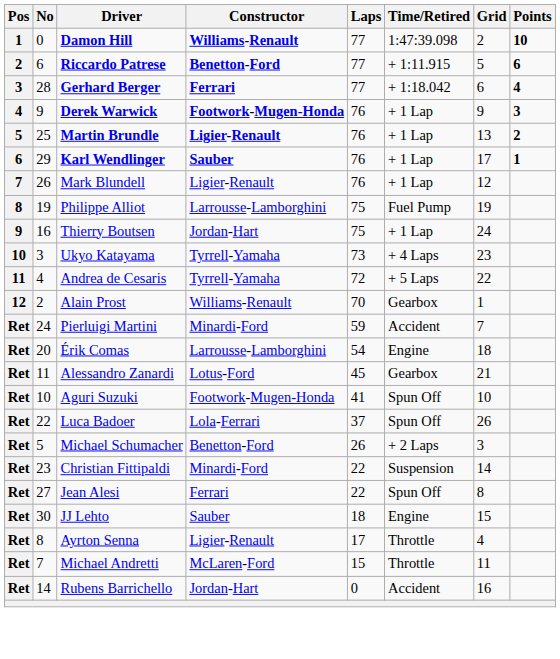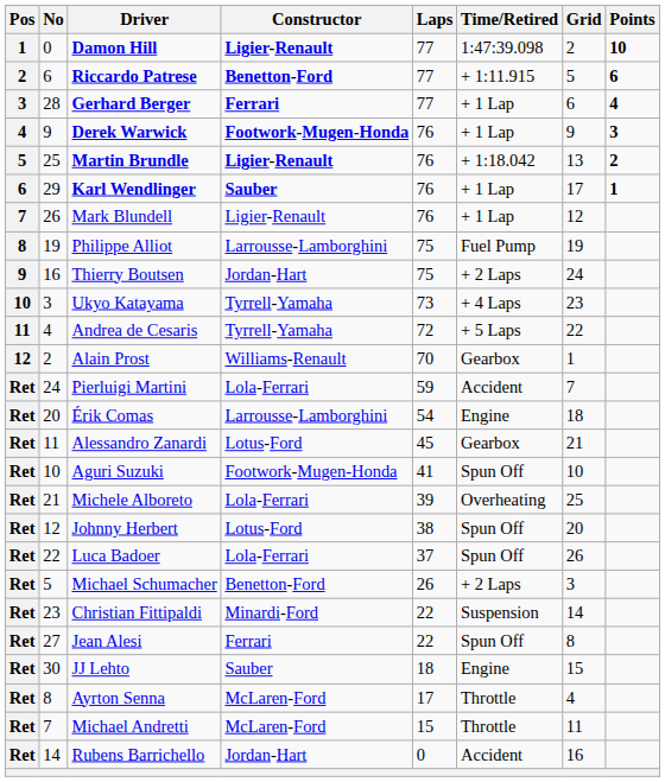Damon Hill | Constructor: Williams-Renault -> Ligier-Renault
Gerhard Berger | Time/Retired: + 1:18.042 -> + 1 Lap
Martin Brundle | Time/Retired: + 1 Lap -> + 1:18.042
Thierry Boutsen | Time/Retired: + 1 Lap -> + 2 Laps
Pierluigi Martini | Constructor: Minardi-Ford -> Lola-Ferrari
+ row: Ret | 21 | Michele Alboreto | Lola-Ferrari | 39 | Overheating | 25
+ row: Ret | 12 | Johnny Herbert | Lotus-Ford | 38 | Spun Off | 20
Ayrton Senna | Constructor: Ligier-Renault -> McLaren-Ford
